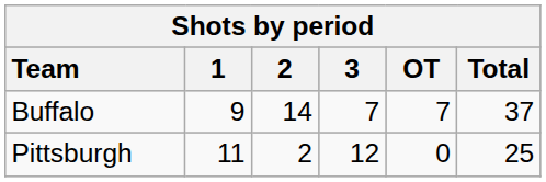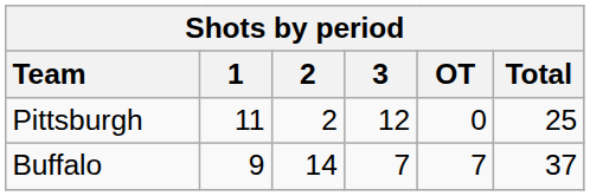rows swapped: Pittsburgh <-> Buffalo
